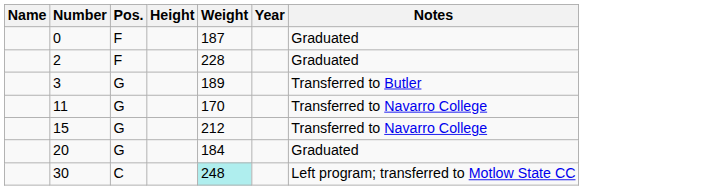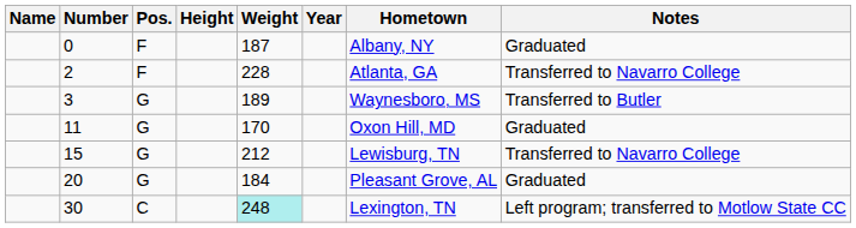+ column: Hometown | Albany, NY | Atlanta, GA | Waynesboro, MS | Oxon Hill, MD | Lewisburg, TN | Pleasant Grove, AL | Lexington, TN
2 | Notes: Graduated -> Transferred to Navarro College
11 | Notes: Transferred to Navarro College -> Graduated
